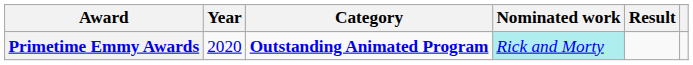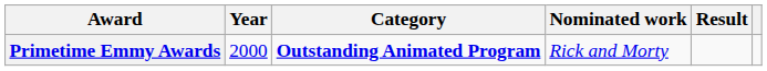Primetime Emmy Awards | Year: 2020 -> 2000
Primetime Emmy Awards | Nominated work: paleturquoise background -> no background
